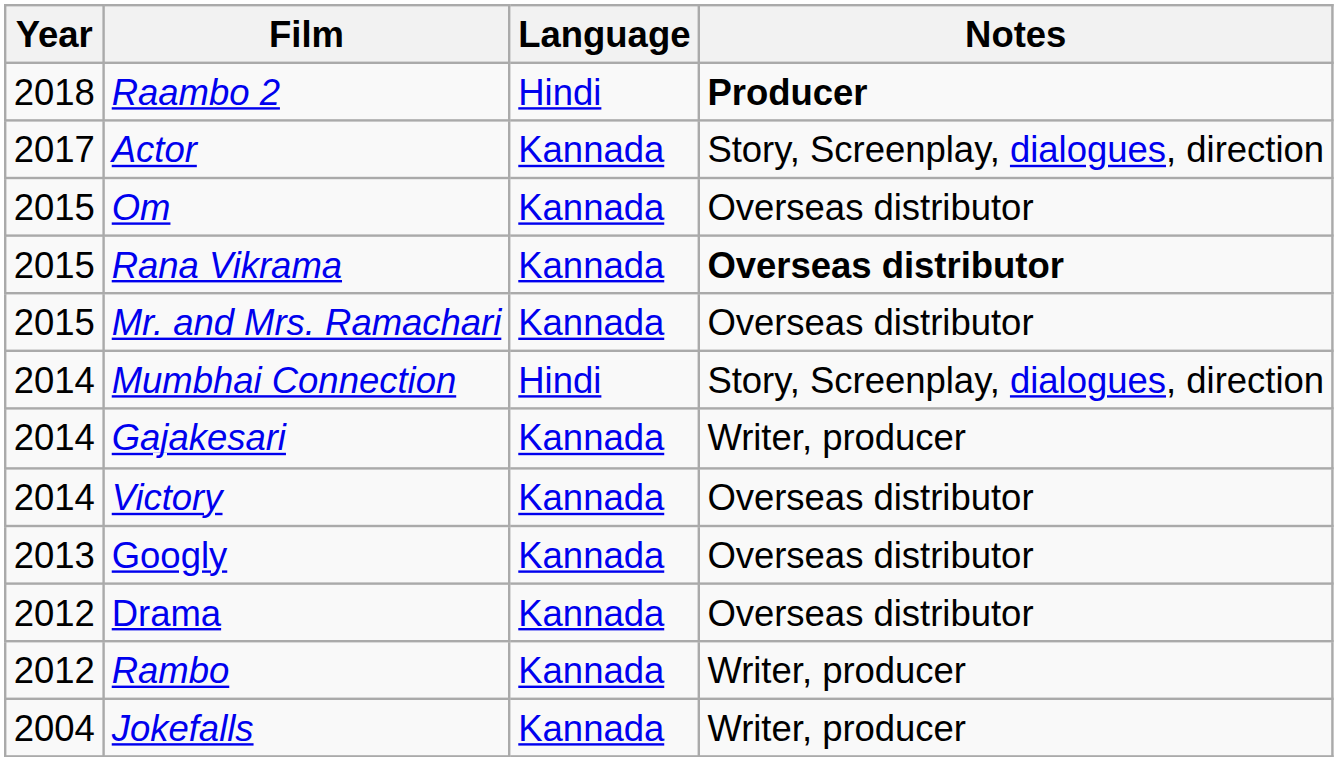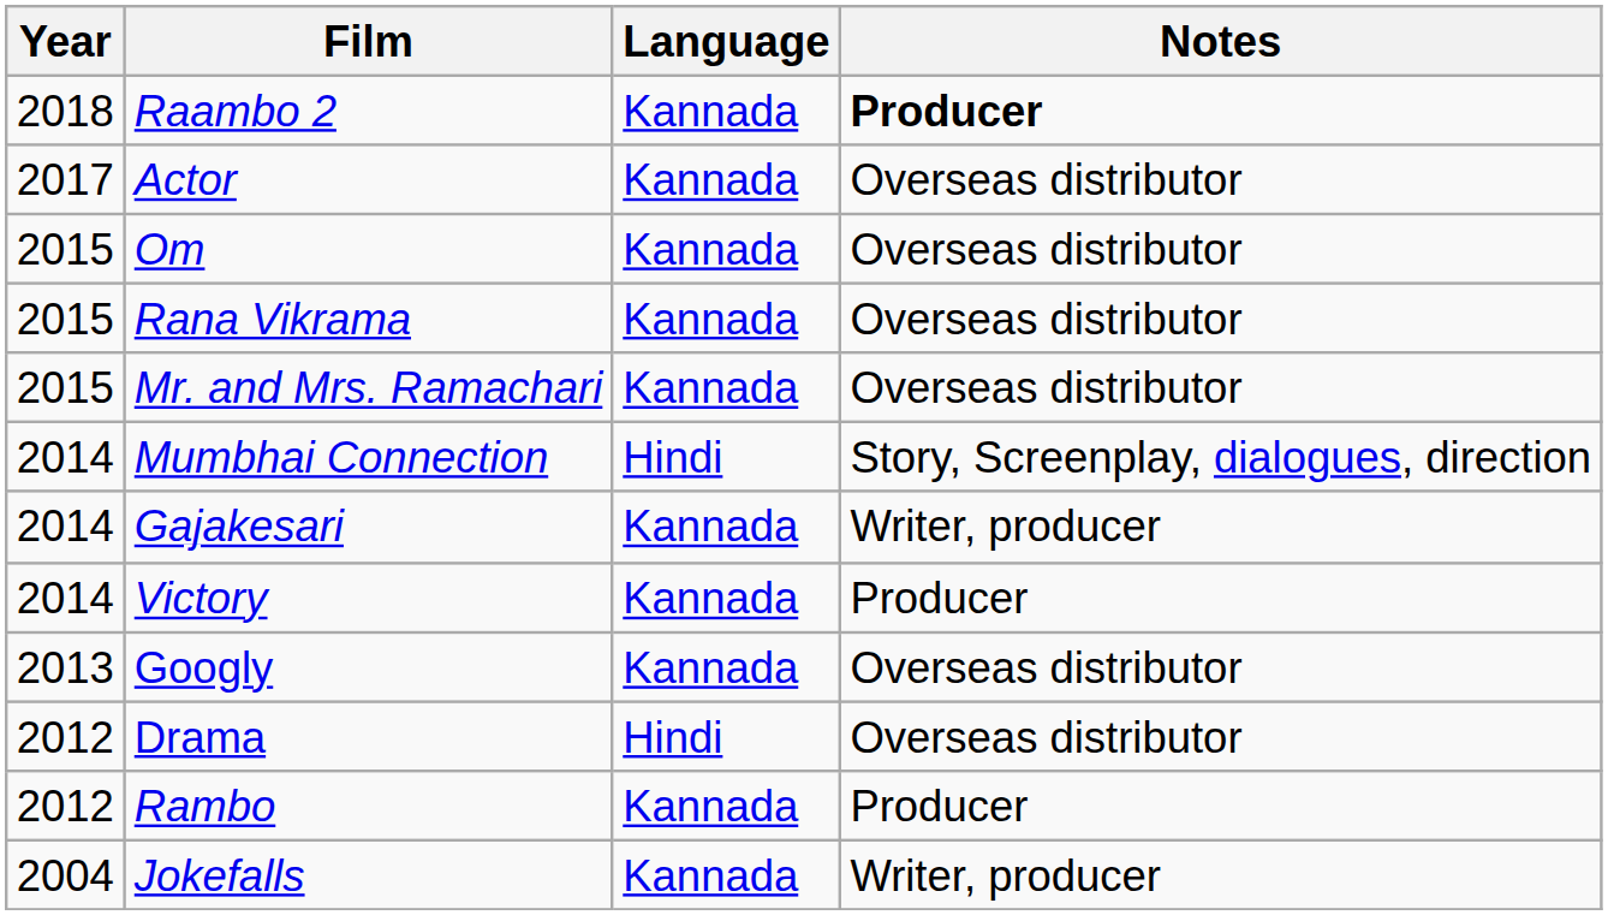Raambo 2 | Language: Hindi -> Kannada
Actor | Notes: Story, Screenplay, dialogues, direction -> Overseas distributor
Rana Vikrama | Notes: bold -> normal
Victory | Notes: Overseas distributor -> Producer
Drama | Language: Kannada -> Hindi
Rambo | Notes: Writer, producer -> Producer
